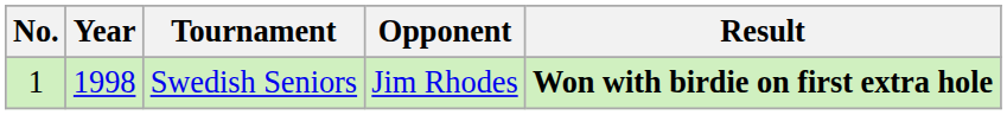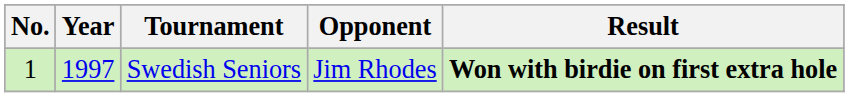Swedish Seniors | Year: 1998 -> 1997
